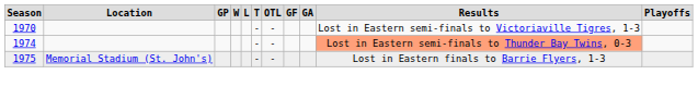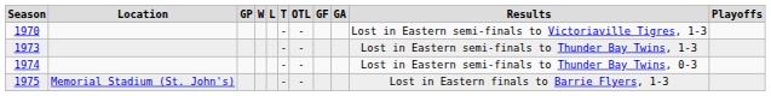+ row: 1973 | - | - | Lost in Eastern semi-finals to Thunder Bay Twins, 1-3
1974 | Results: lightsalmon background -> no background
